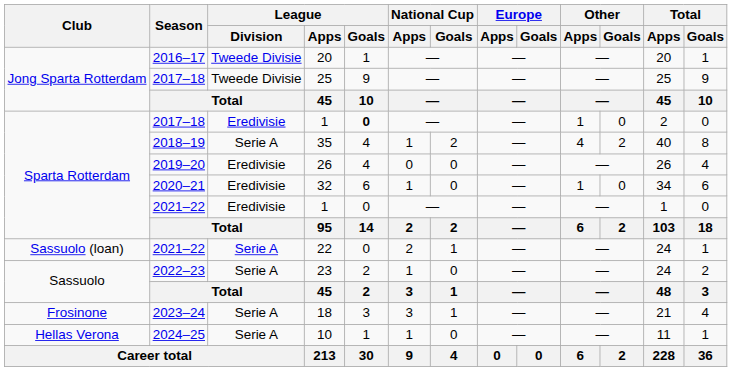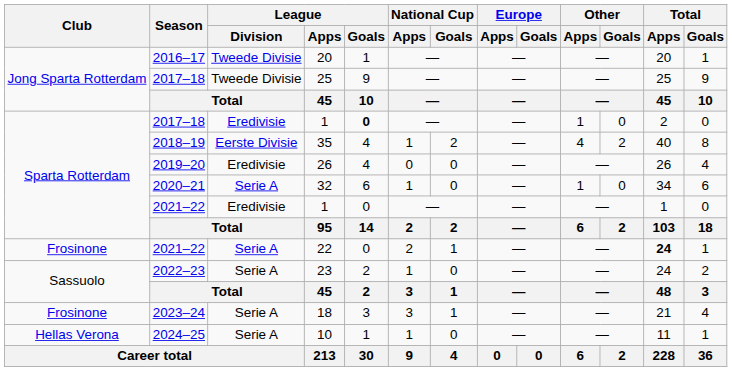35 | League / Division: Serie A -> Eerste Divisie
32 | League / Division: Eredivisie -> Serie A
22 | Club: Sassuolo (loan) -> Frosinone
22 | Total / Apps: normal -> bold
